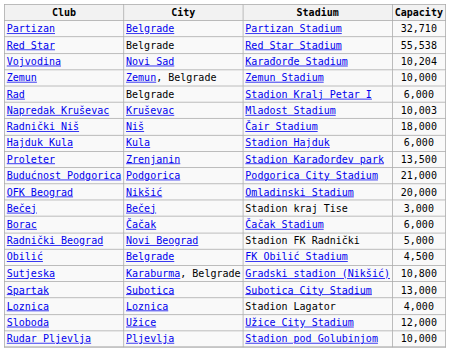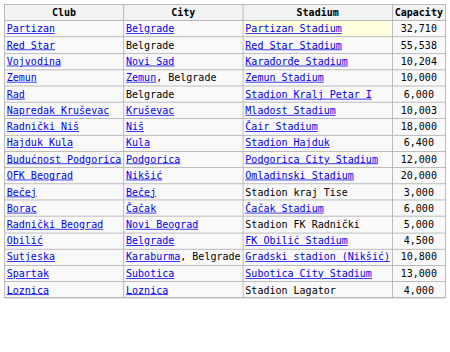Partizan | Stadium: no background -> lightyellow background
Hajduk Kula | Capacity: 6,000 -> 6,400
- row: Proleter | Zrenjanin | Stadion Karađorđev park | 13,500
Budućnost Podgorica | Capacity: 21,000 -> 12,000
- row: Sloboda | Užice | Užice City Stadium | 12,000
- row: Rudar Pljevlja | Pljevlja | Stadion pod Golubinjom | 10,000
